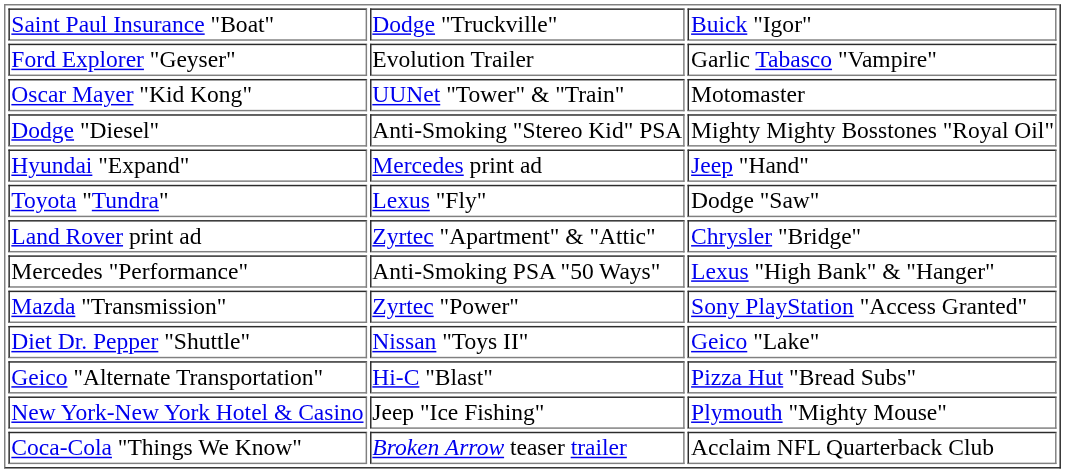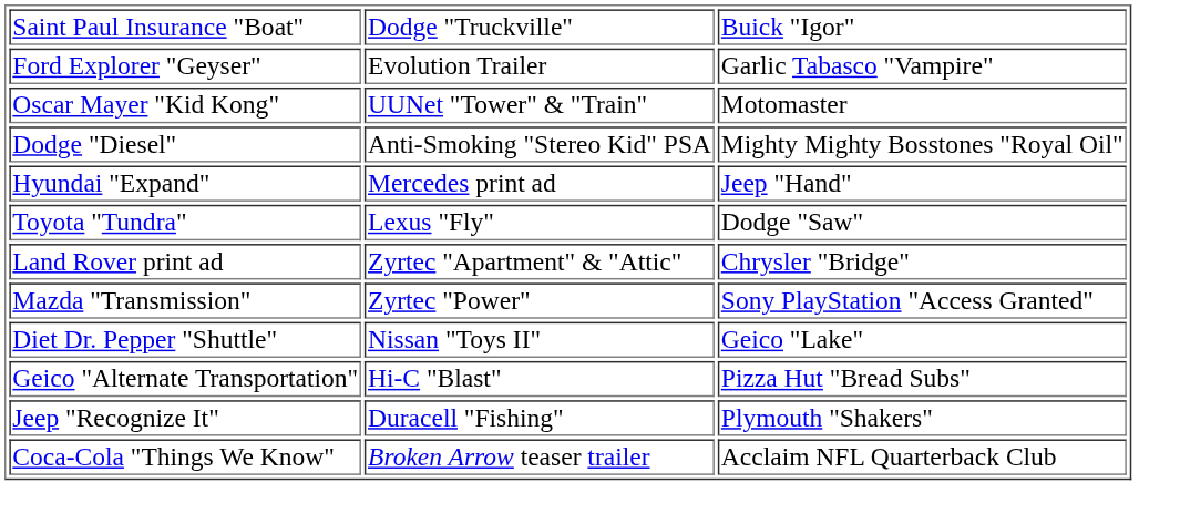- row: Mercedes "Performance" | Anti-Smoking PSA "50 Ways" | Lexus "High Bank" & "Hanger"
+ row: Jeep "Recognize It" | Duracell "Fishing" | Plymouth "Shakers"
- row: New York-New York Hotel & Casino | Jeep "Ice Fishing" | Plymouth "Mighty Mouse"
